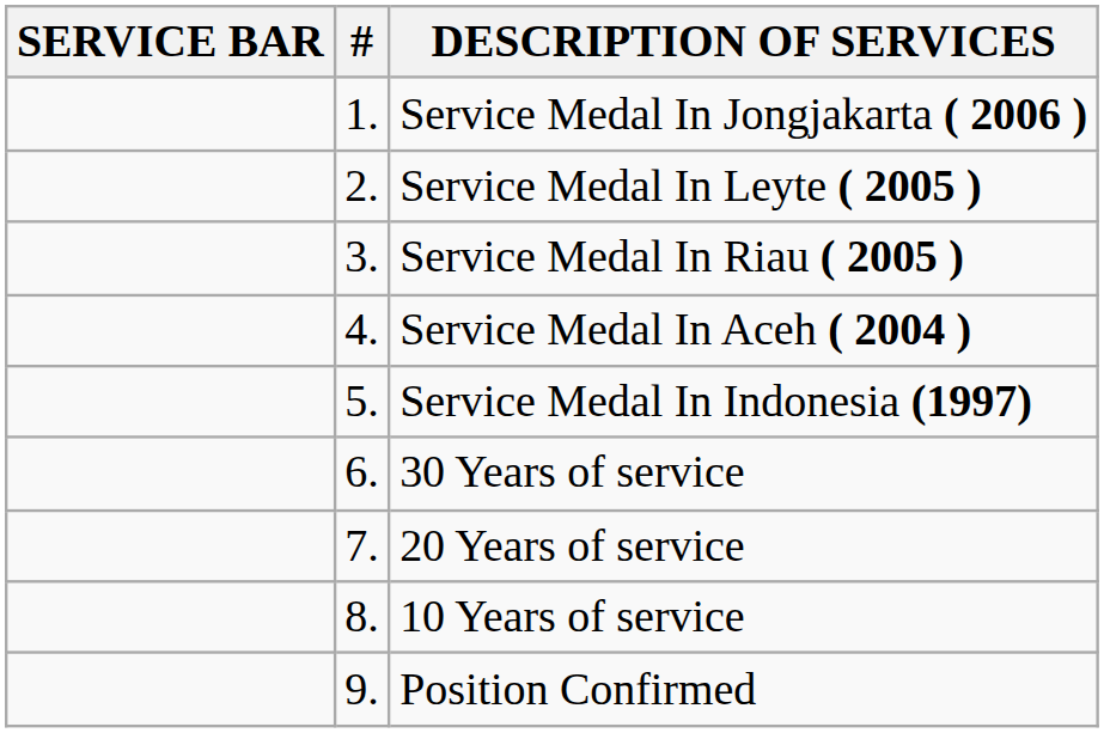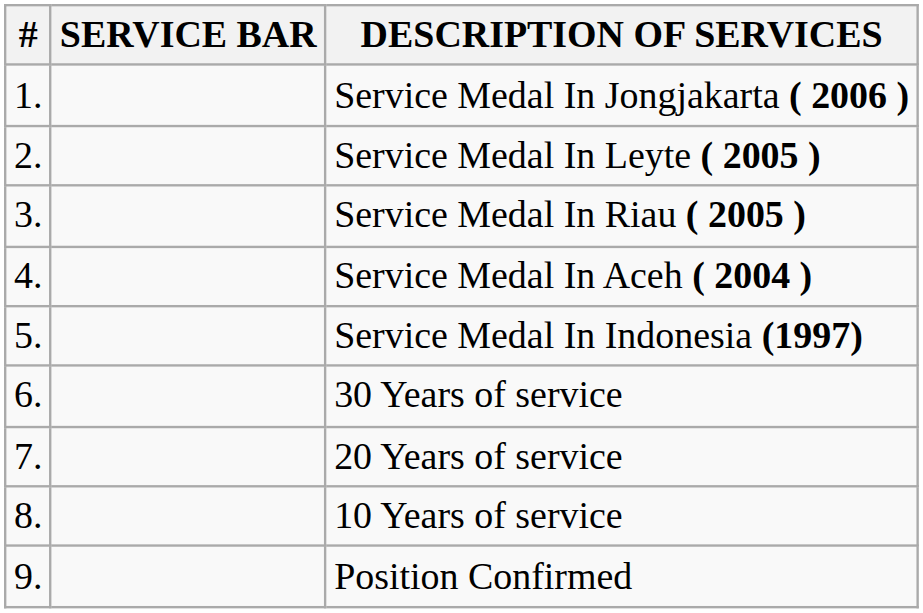columns swapped: # <-> SERVICE BAR
